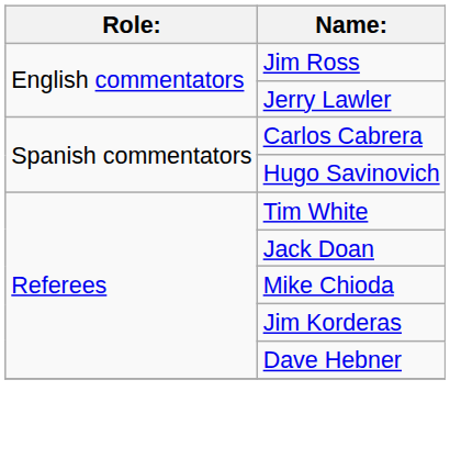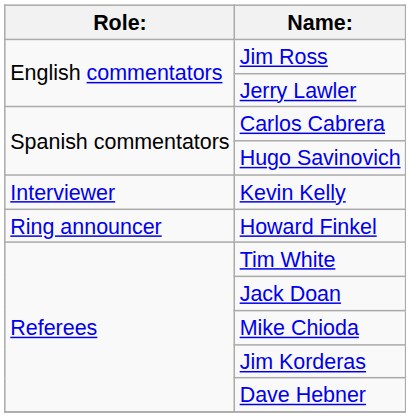+ row: Interviewer | Kevin Kelly
+ row: Ring announcer | Howard Finkel
